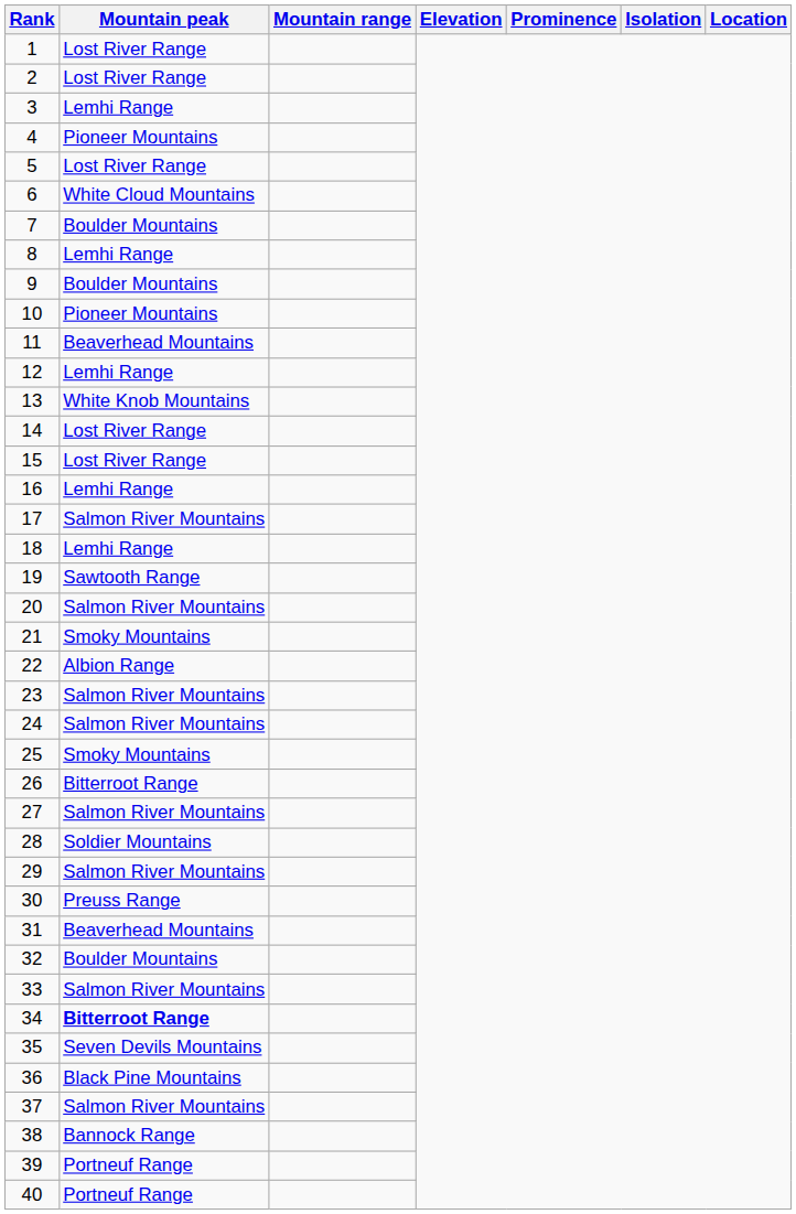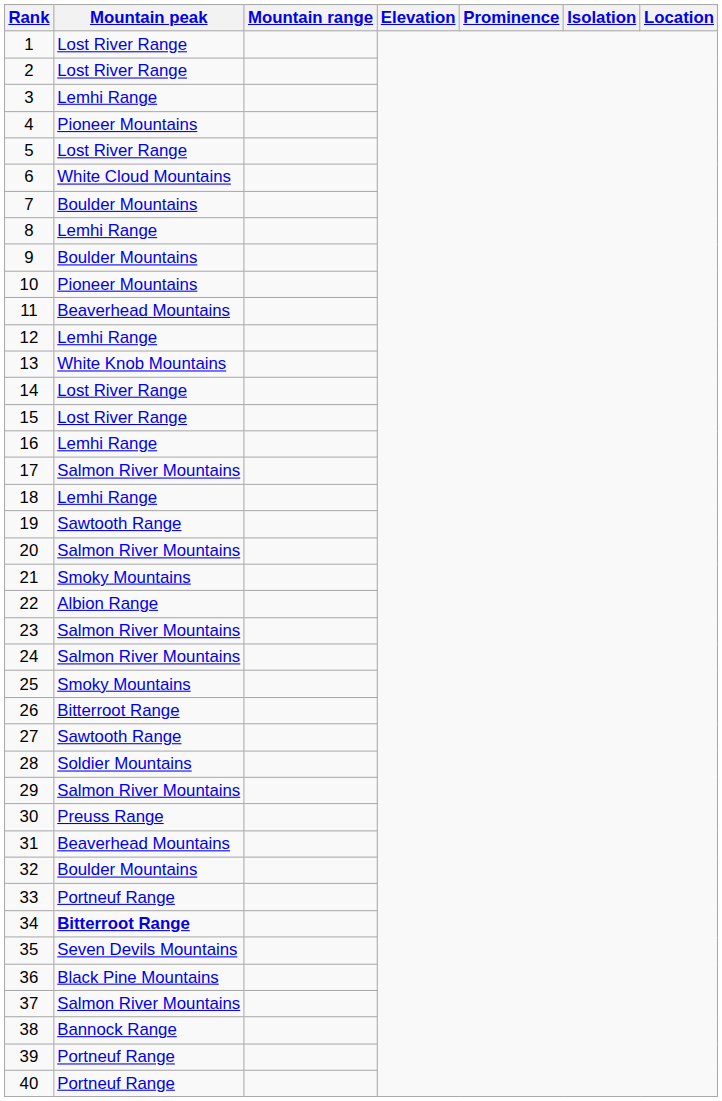27 | Mountain peak: Salmon River Mountains -> Sawtooth Range
33 | Mountain peak: Salmon River Mountains -> Portneuf Range
